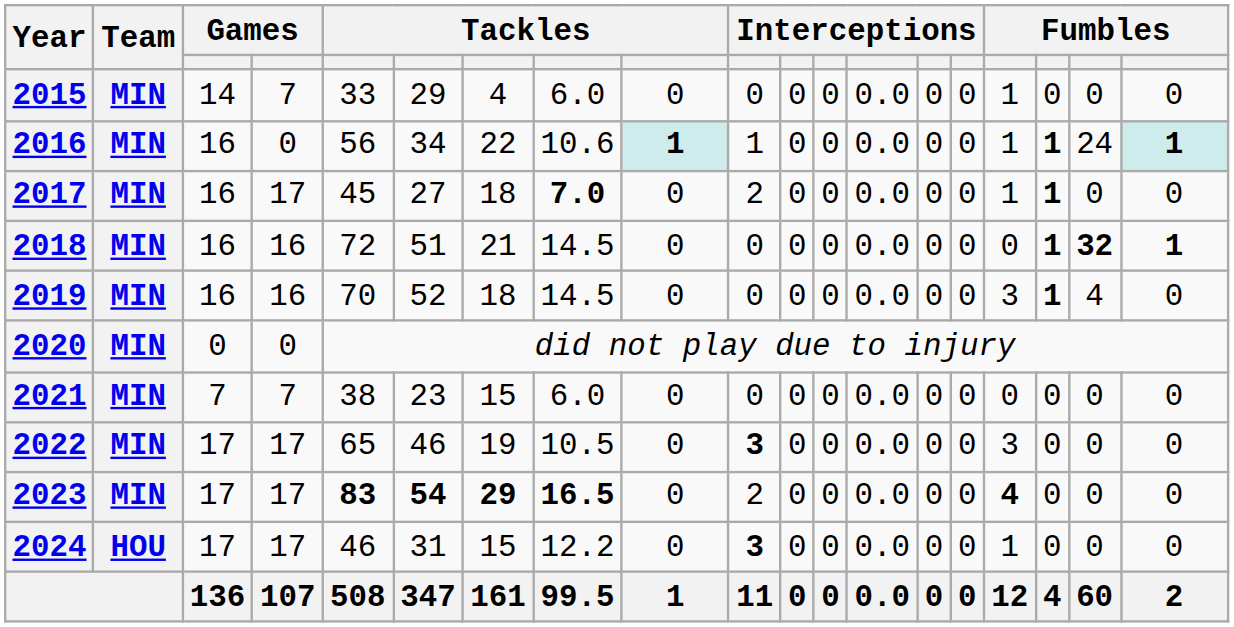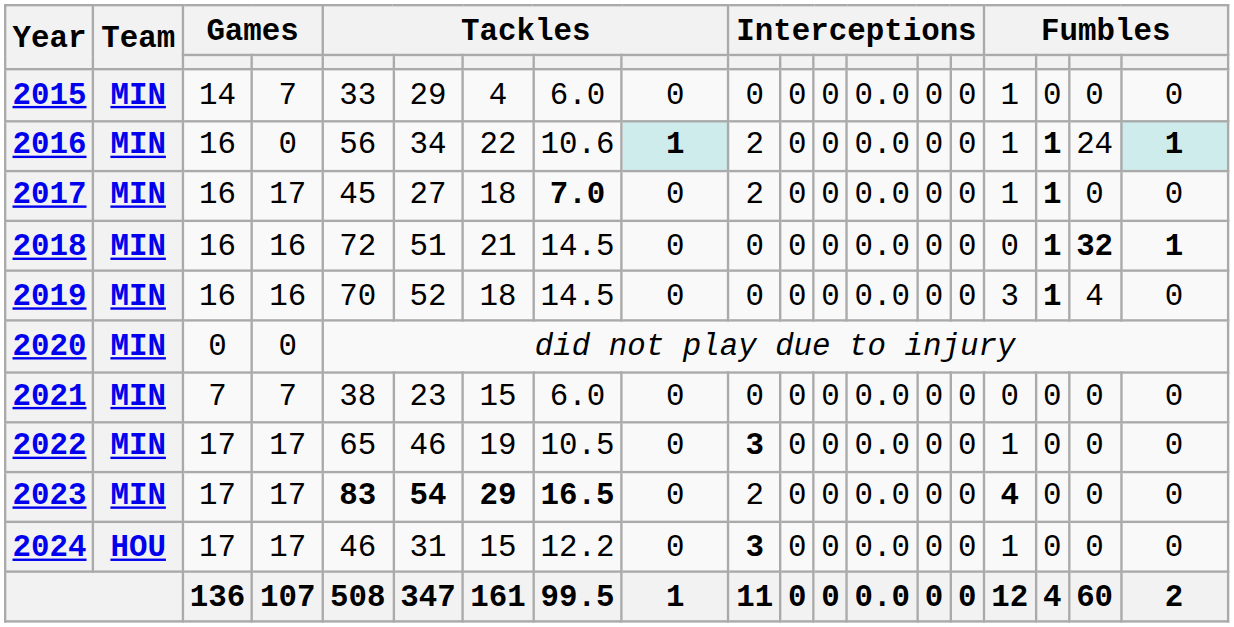2016 | column 10: 1 -> 2
2022 | column 16: 3 -> 1
